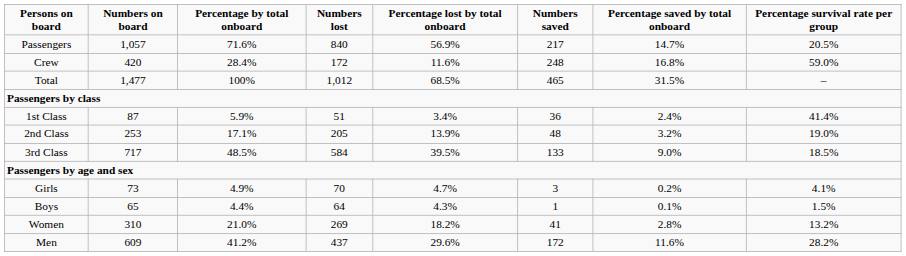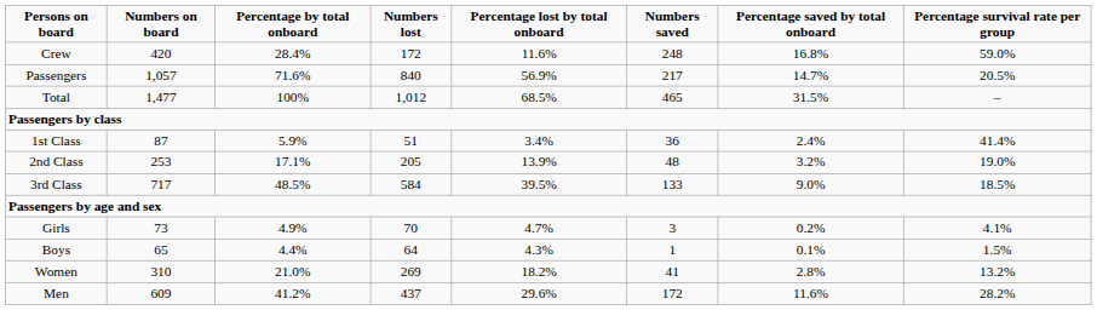rows swapped: Crew <-> Passengers
